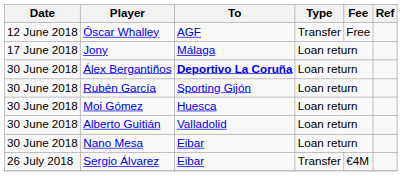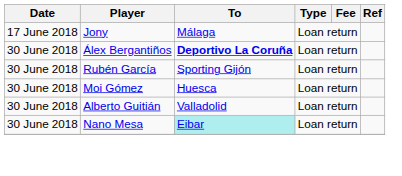- row: 12 June 2018 | Óscar Whalley | AGF | Transfer | Free
Nano Mesa | To: no background -> paleturquoise background
- row: 26 July 2018 | Sergio Álvarez | Eibar | Transfer | €4M
